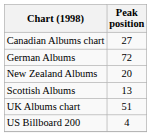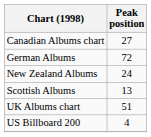New Zealand Albums | Peak position: 20 -> 24
